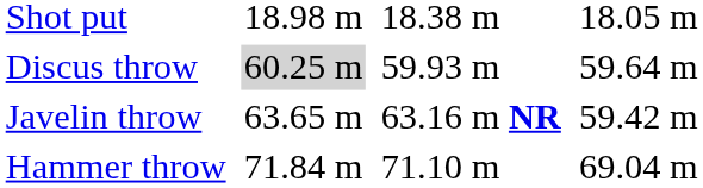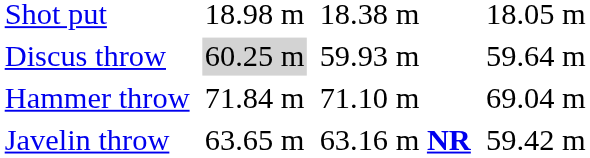rows swapped: Hammer throw <-> Javelin throw
